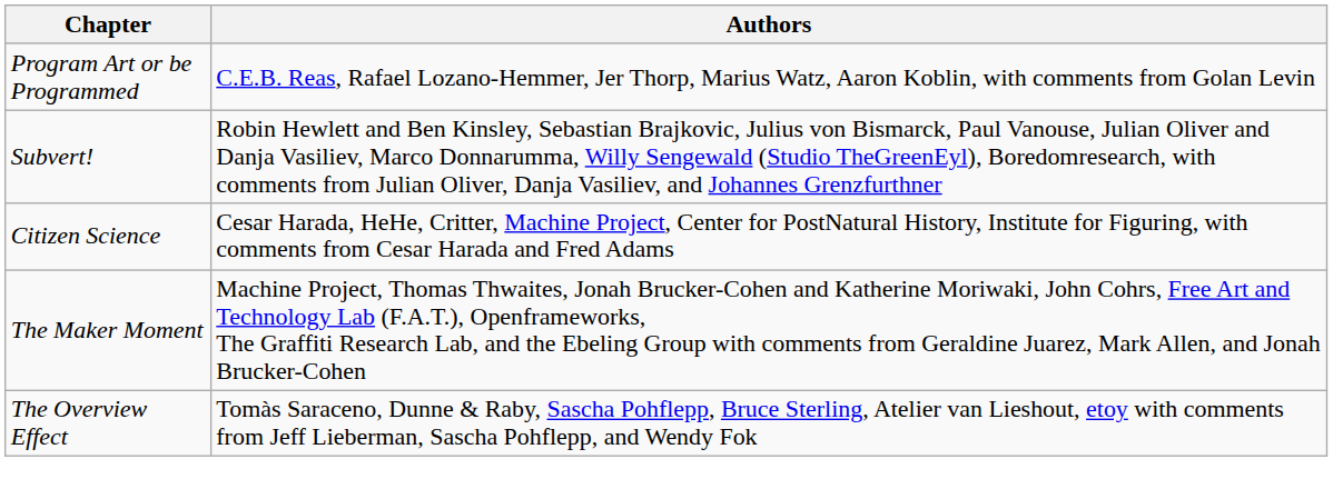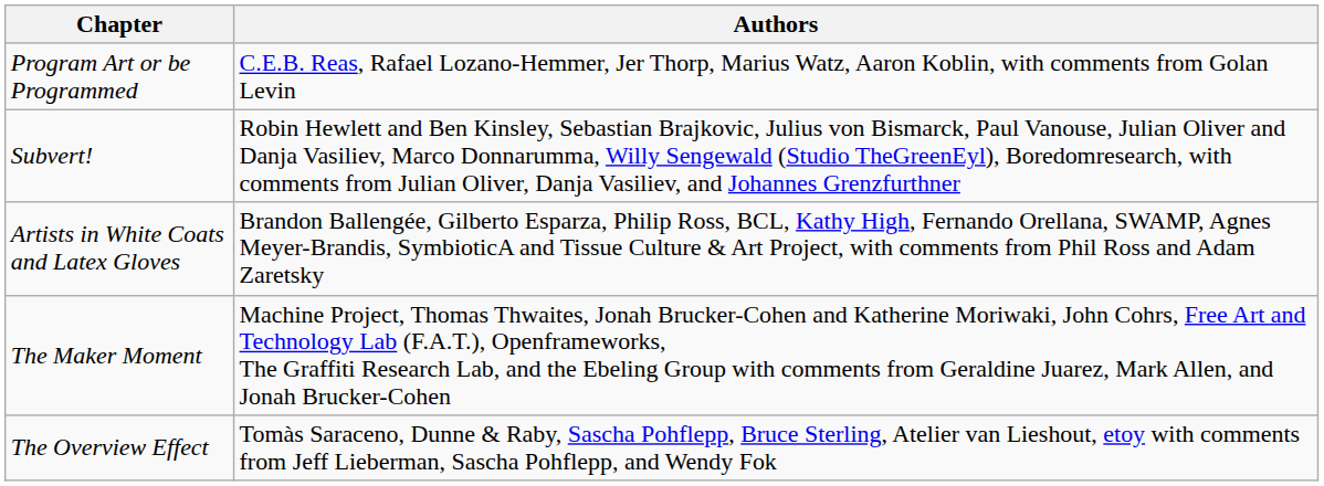- row: Citizen Science | Cesar Harada, HeHe, Critter, Machine Project, Center for PostNatural History, Institute for Figuring, with comments from Cesar Harada and Fred Adams
+ row: Artists in White Coats and Latex Gloves | Brandon Ballengée, Gilberto Esparza, Philip Ross, BCL, Kathy High, Fernando Orellana, SWAMP, Agnes Meyer-Brandis, SymbioticA and Tissue Culture & Art Project, with comments from Phil Ross and Adam Zaretsky
